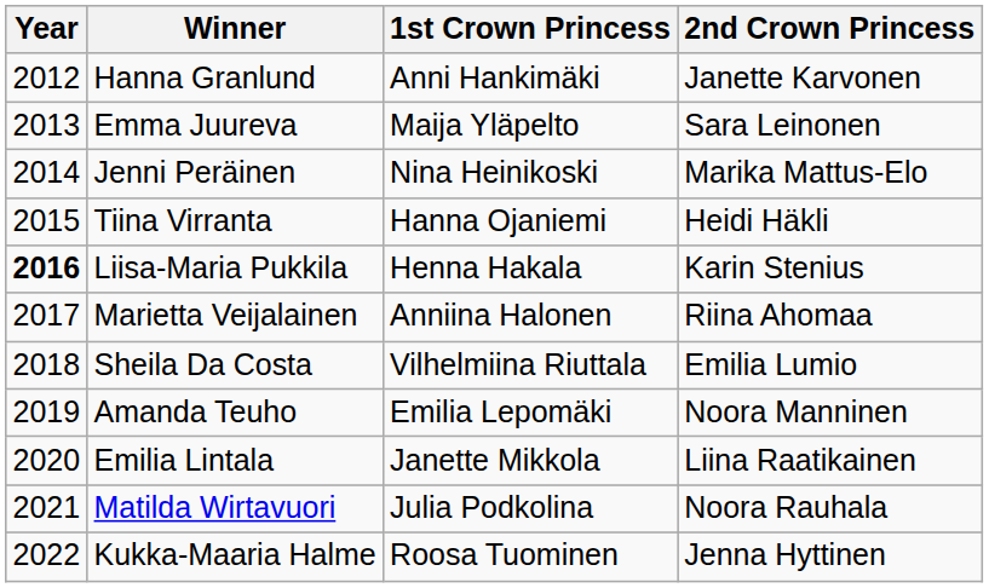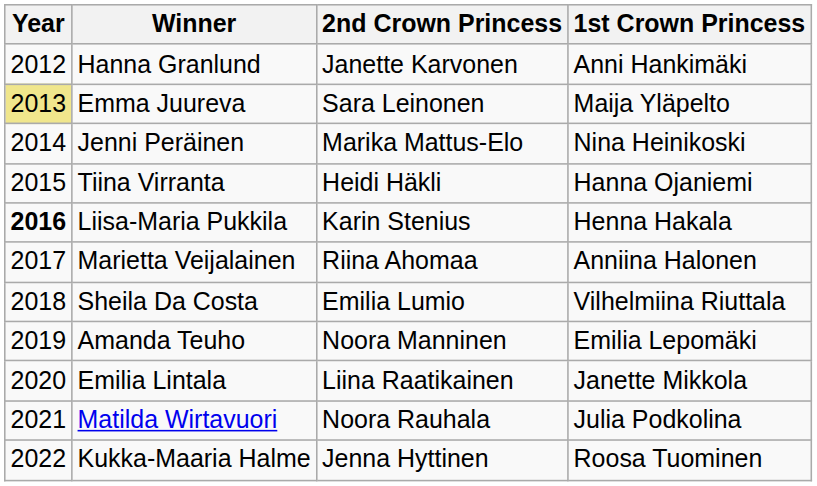columns swapped: 1st Crown Princess <-> 2nd Crown Princess
Emma Juureva | Year: no background -> khaki background
